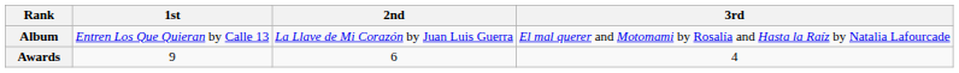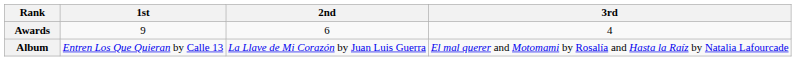rows swapped: Album <-> Awards
